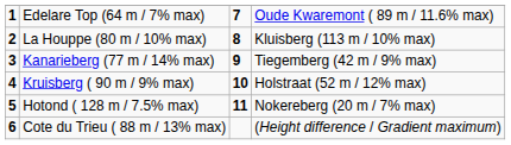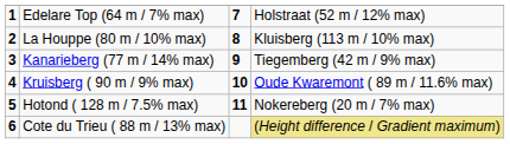Edelare Top (64 m / 7% max) | column 4: Oude Kwaremont ( 89 m / 11.6% max) -> Holstraat (52 m / 12% max)
Kruisberg ( 90 m / 9% max) | column 4: Holstraat (52 m / 12% max) -> Oude Kwaremont ( 89 m / 11.6% max)
Cote du Trieu ( 88 m / 13% max) | column 4: no background -> khaki background
